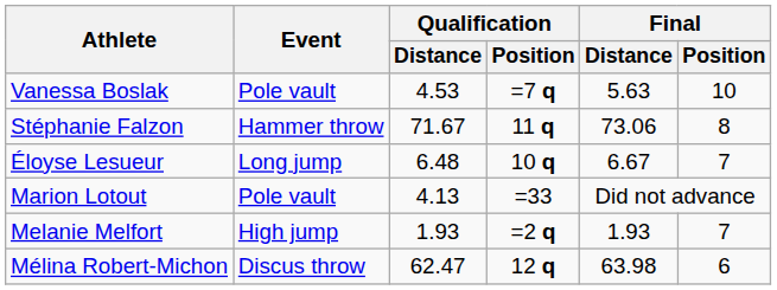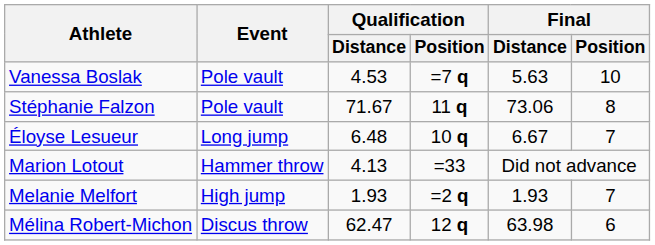Stéphanie Falzon | Event: Hammer throw -> Pole vault
Marion Lotout | Event: Pole vault -> Hammer throw
